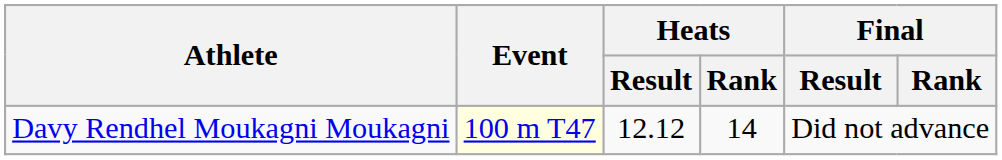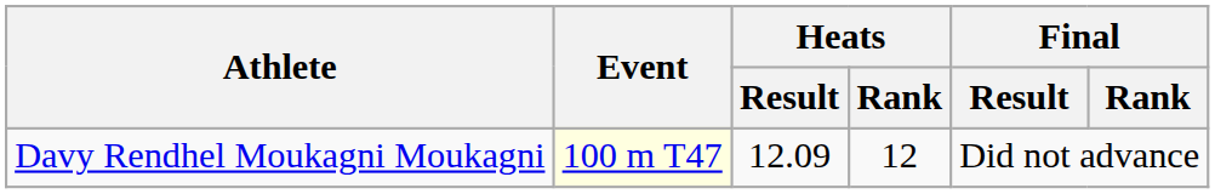Davy Rendhel Moukagni Moukagni | Heats / Result: 12.12 -> 12.09
Davy Rendhel Moukagni Moukagni | Heats / Rank: 14 -> 12
